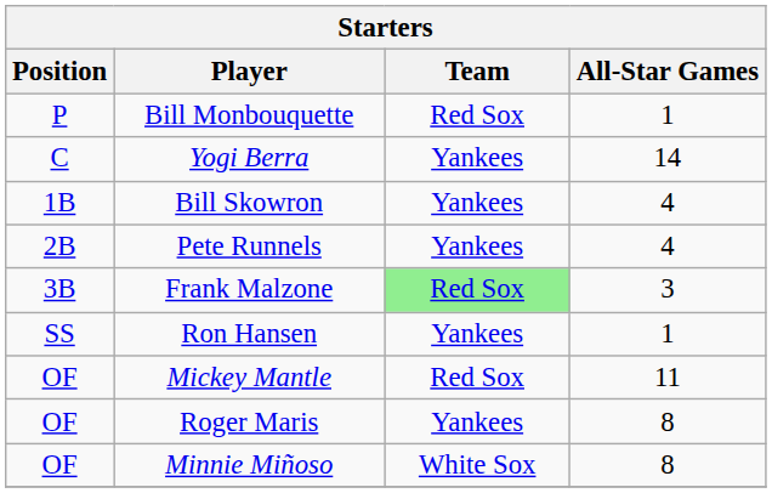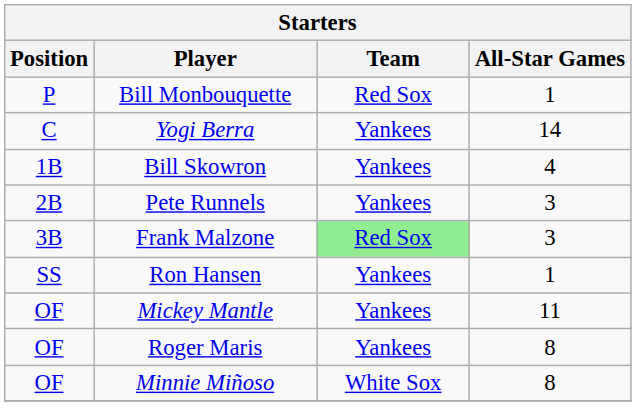Pete Runnels | All-Star Games: 4 -> 3
Mickey Mantle | Team: Red Sox -> Yankees
